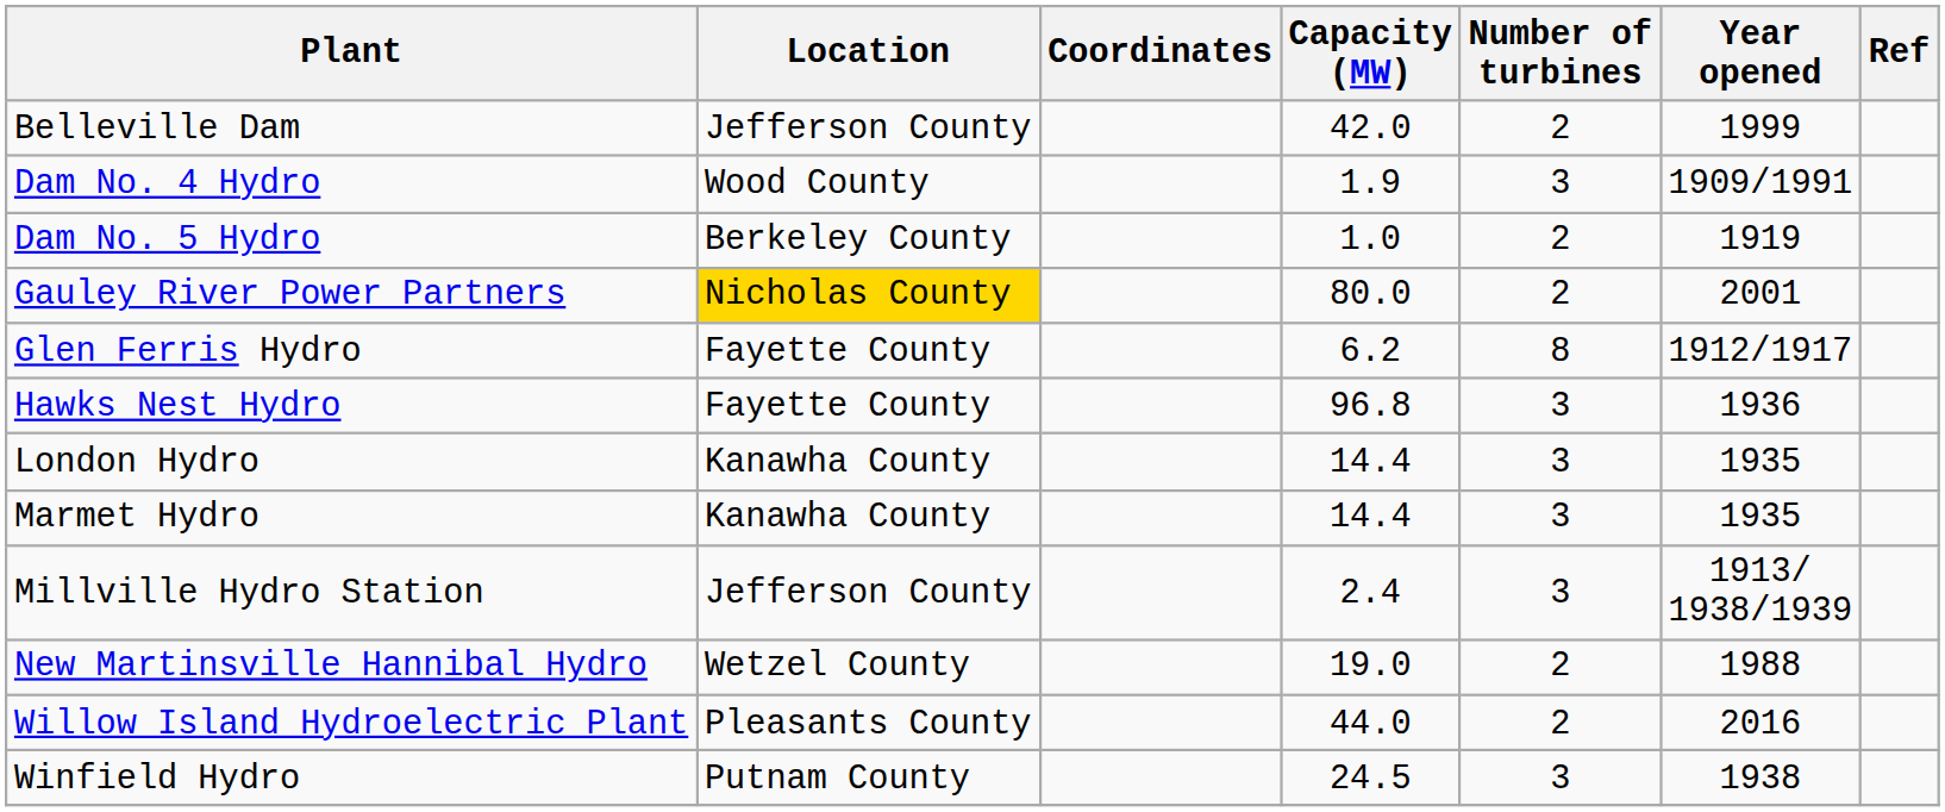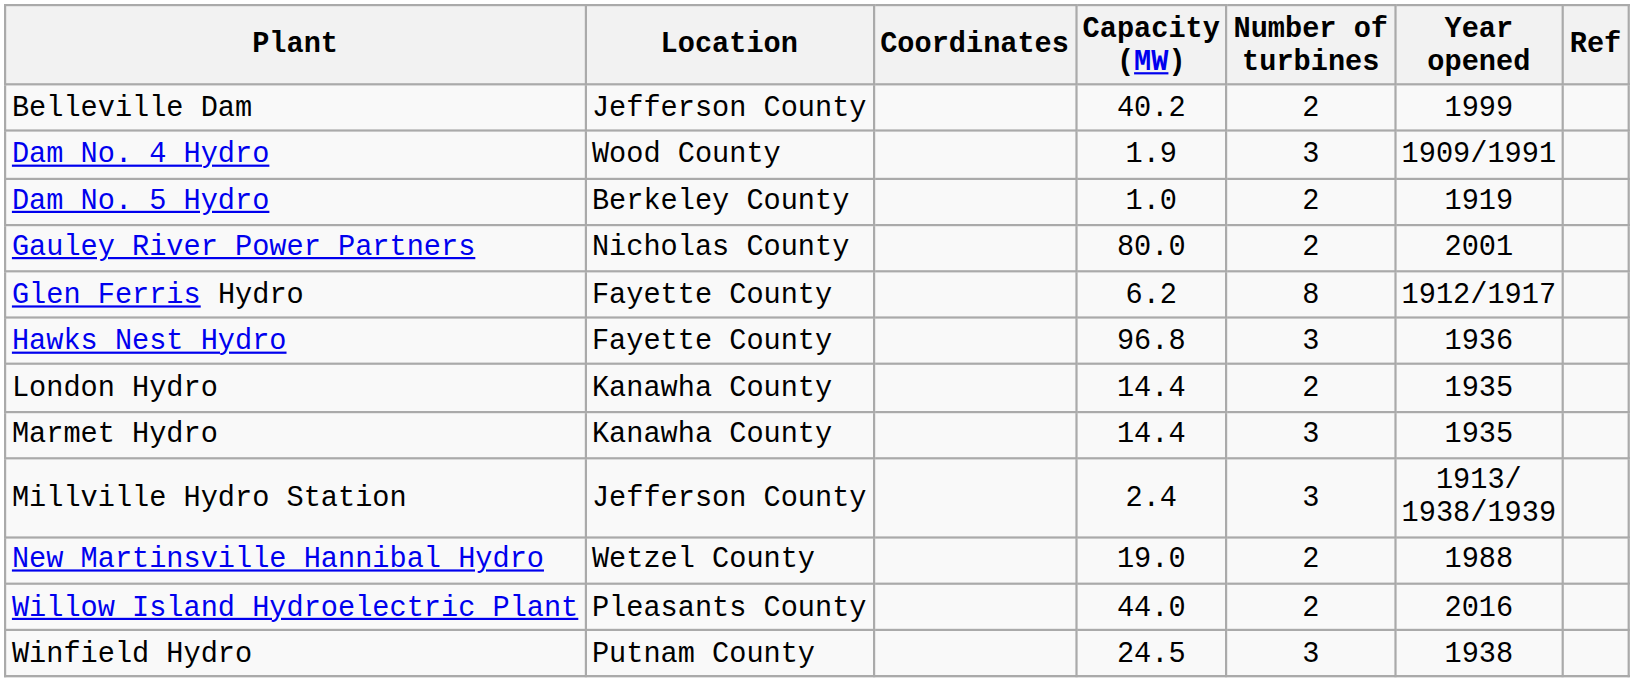Belleville Dam | Capacity (MW): 42.0 -> 40.2
Gauley River Power Partners | Location: gold background -> no background
London Hydro | Number of turbines: 3 -> 2
